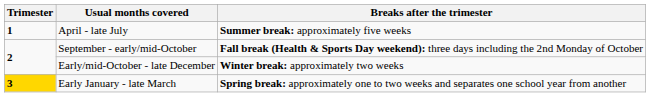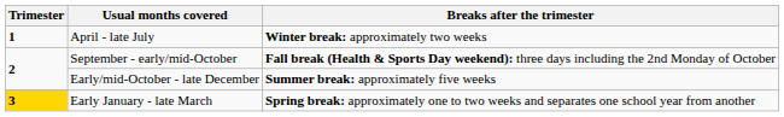April - late July | Breaks after the trimester: Summer break: approximately five weeks -> Winter break: approximately two weeks
Early/mid-October - late December | Breaks after the trimester: Winter break: approximately two weeks -> Summer break: approximately five weeks
